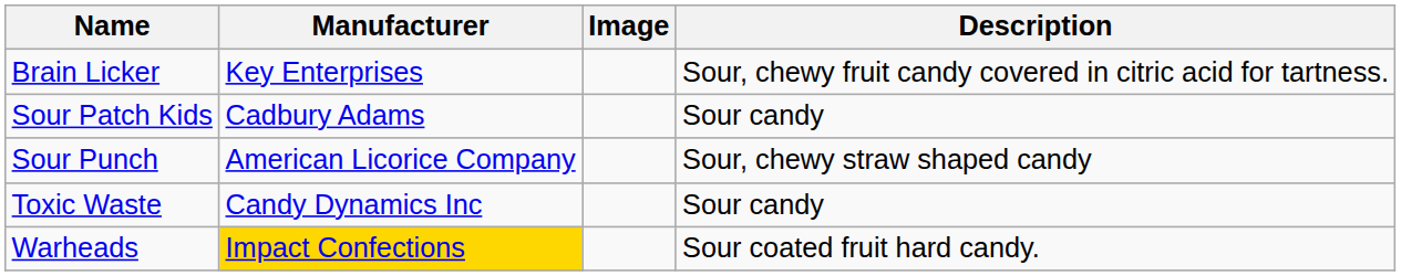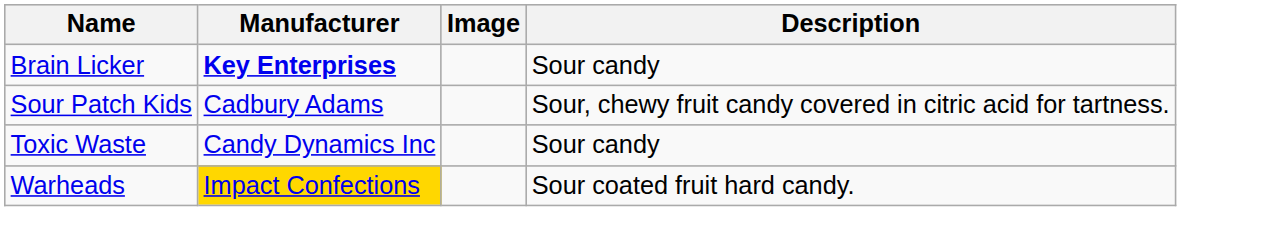Brain Licker | Manufacturer: normal -> bold
Brain Licker | Description: Sour, chewy fruit candy covered in citric acid for tartness. -> Sour candy
Sour Patch Kids | Description: Sour candy -> Sour, chewy fruit candy covered in citric acid for tartness.
- row: Sour Punch | American Licorice Company | Sour, chewy straw shaped candy
